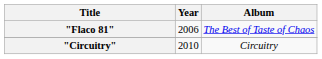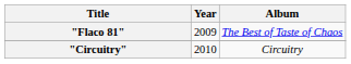"Flaco 81" | Year: 2006 -> 2009
